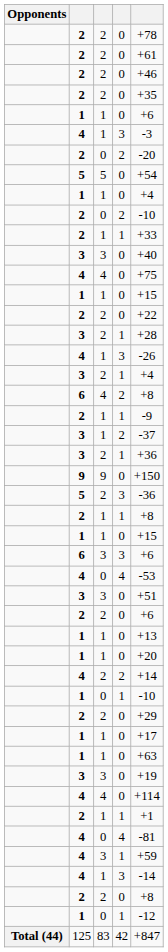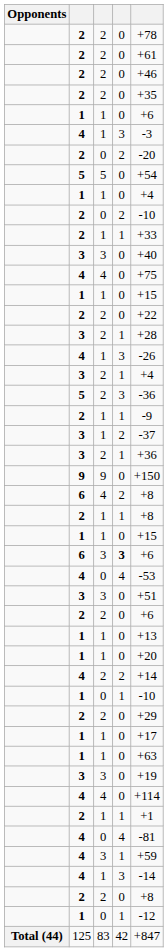rows swapped: 5 / 2 <-> 6 / 4
6 / 3 | column 4: normal -> bold
